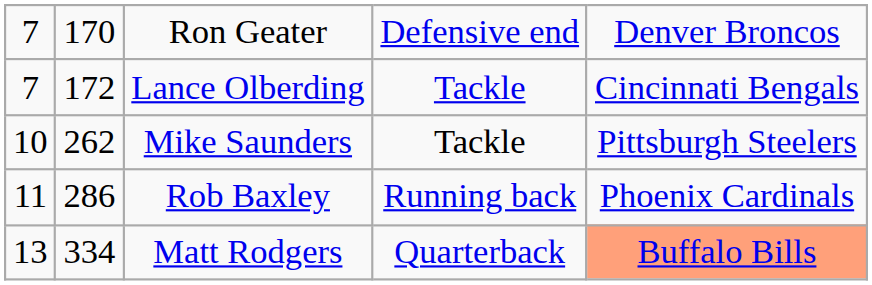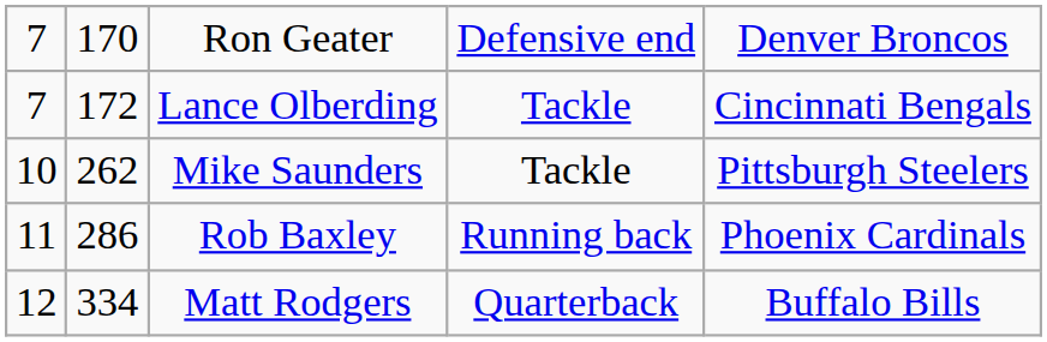Matt Rodgers | column 1: 13 -> 12
Matt Rodgers | column 5: lightsalmon background -> no background
